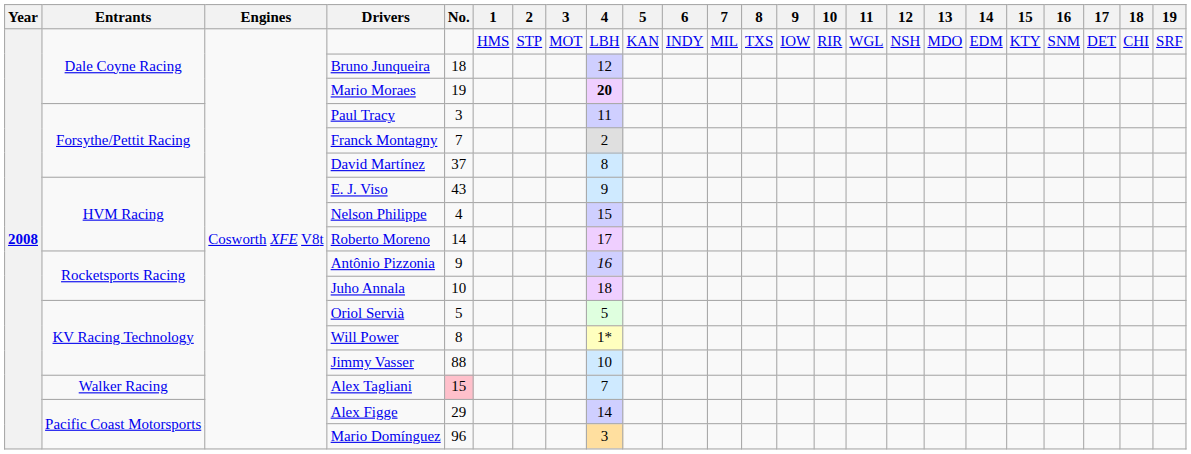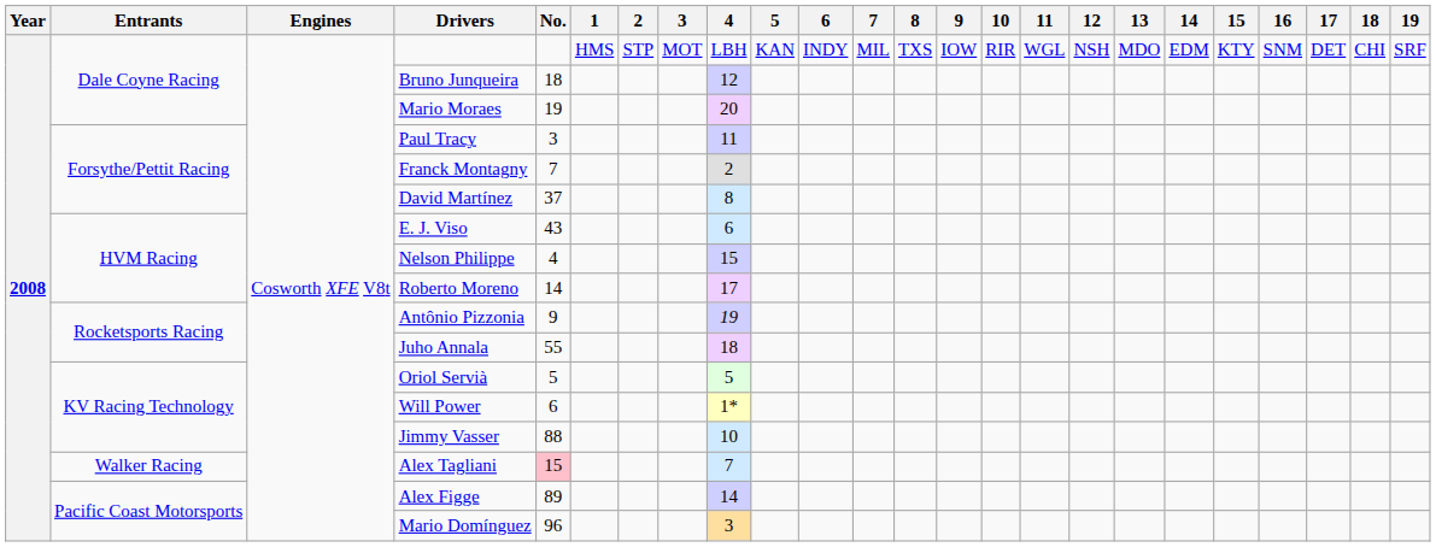Mario Moraes | 4: bold -> normal
E. J. Viso | 4: 9 -> 6
Antônio Pizzonia | 4: 16 -> 19
Juho Annala | No.: 10 -> 55
Will Power | No.: 8 -> 6
Alex Figge | No.: 29 -> 89
